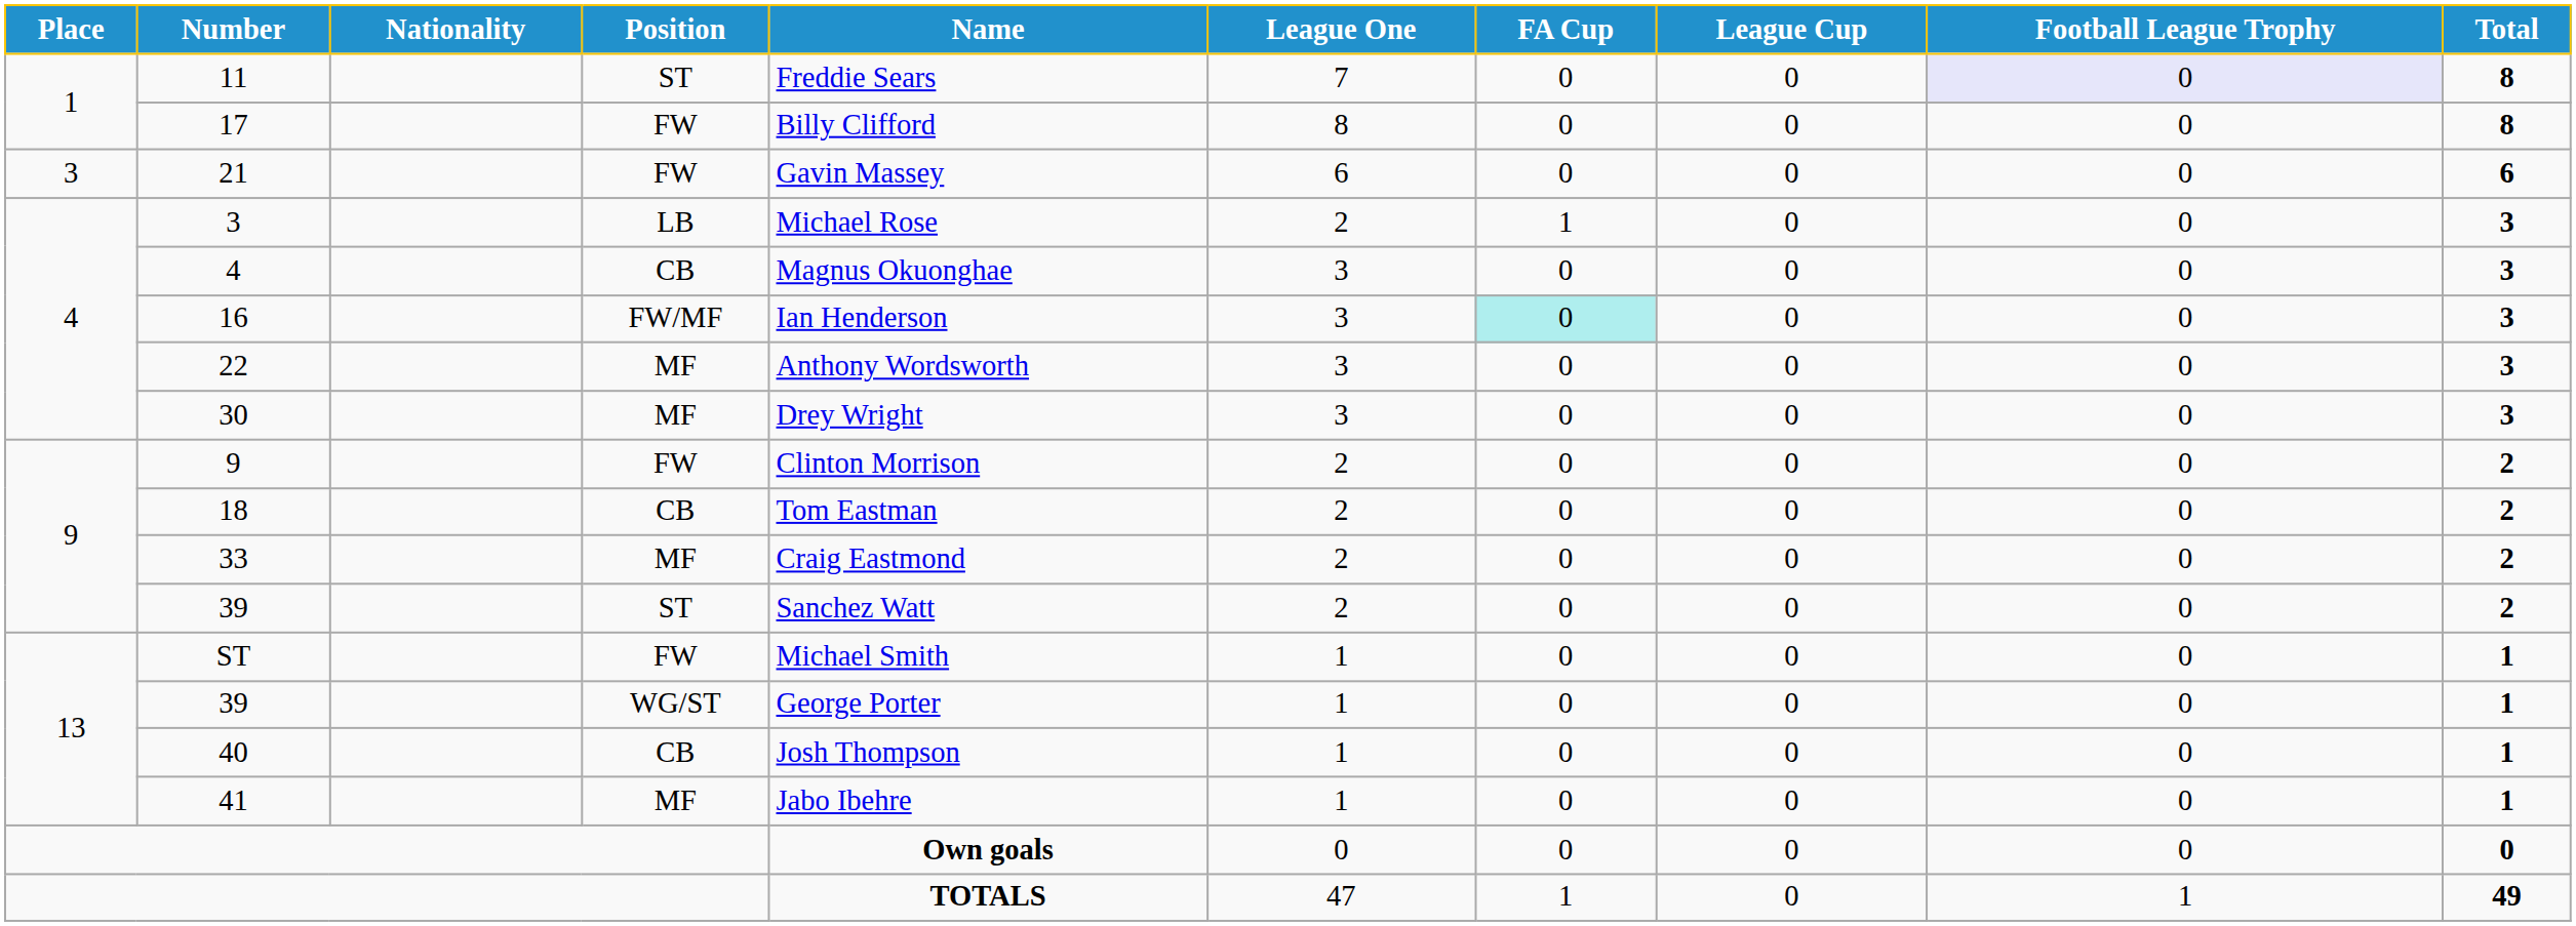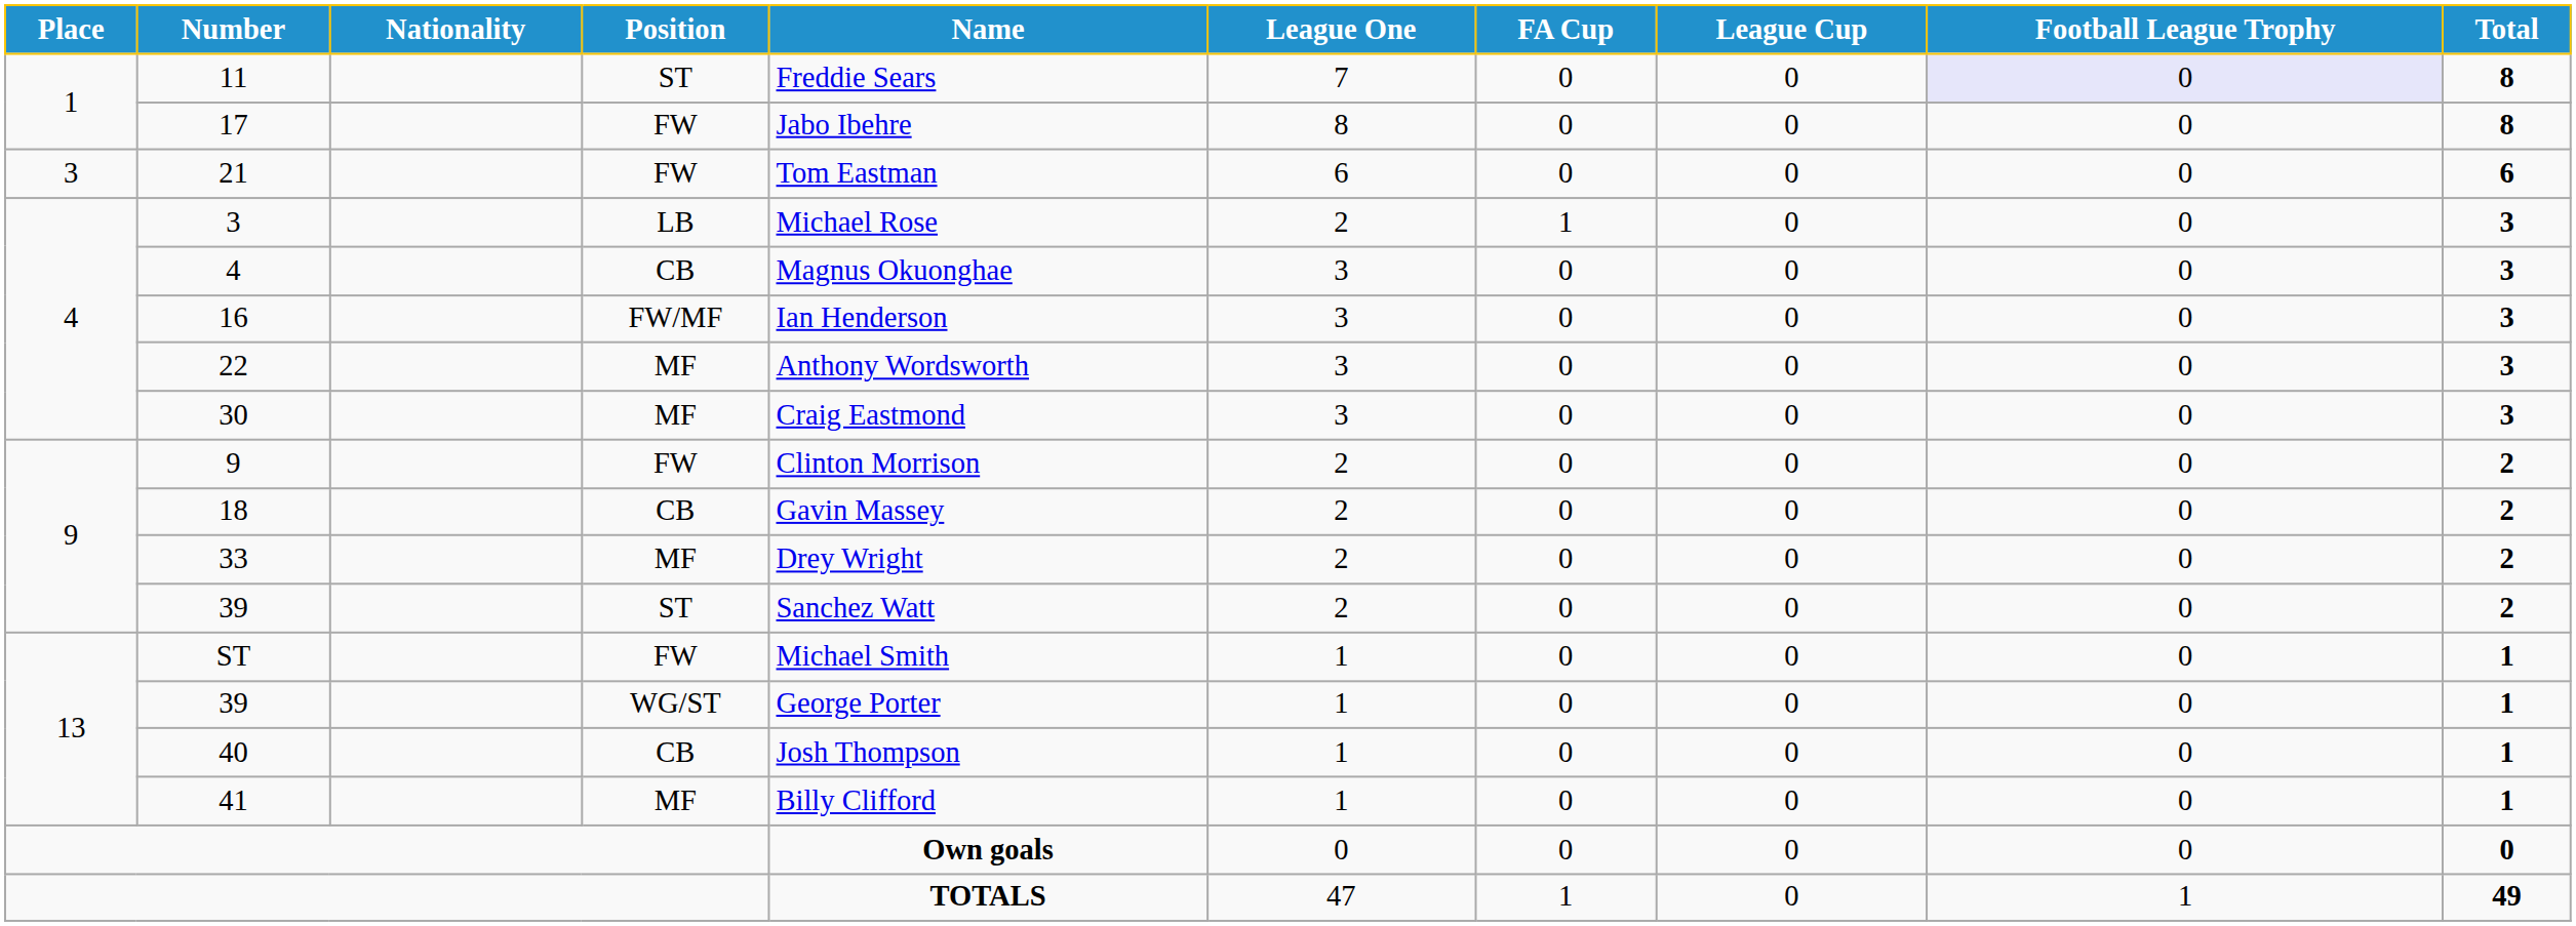17 | Name: Billy Clifford -> Jabo Ibehre
21 | Name: Gavin Massey -> Tom Eastman
16 | FA Cup: paleturquoise background -> no background
30 | Name: Drey Wright -> Craig Eastmond
18 | Name: Tom Eastman -> Gavin Massey
33 | Name: Craig Eastmond -> Drey Wright
41 | Name: Jabo Ibehre -> Billy Clifford
